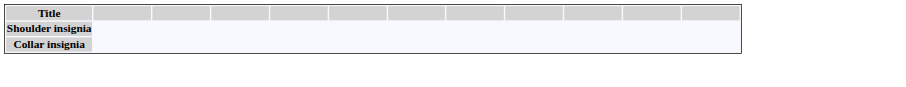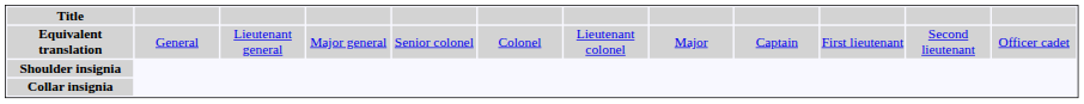+ row: Equivalent translation | General | Lieutenant general | Major general | Senior colonel | Colonel | Lieutenant colonel | Major | Captain | First lieutenant | Second lieutenant | Officer cadet
